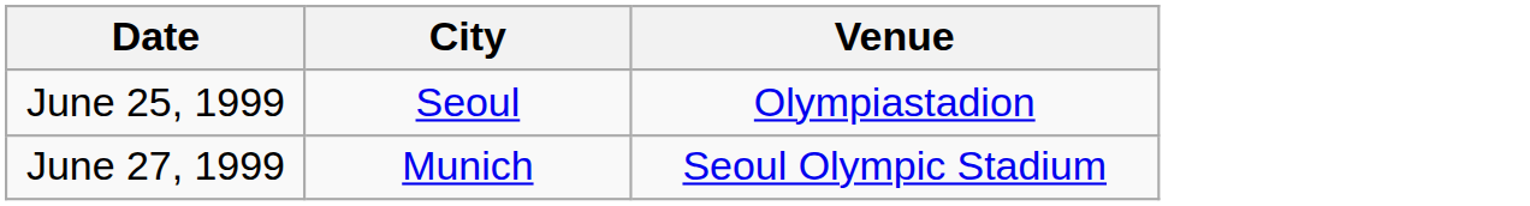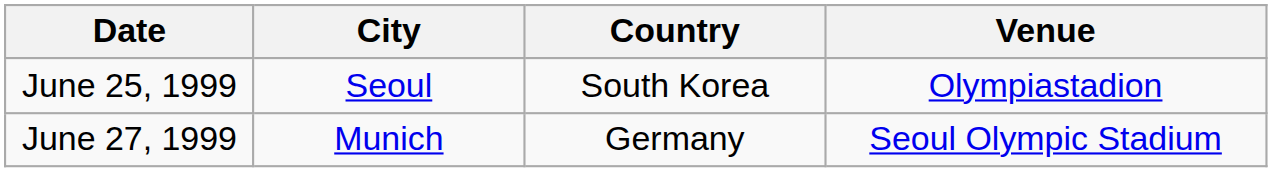+ column: Country | South Korea | Germany
